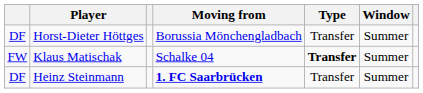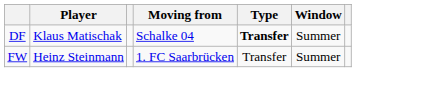- row: DF | Horst-Dieter Höttges | Borussia Mönchengladbach | Transfer | Summer
Klaus Matischak | column 1: FW -> DF
Heinz Steinmann | column 1: DF -> FW
Heinz Steinmann | Moving from: bold -> normal
